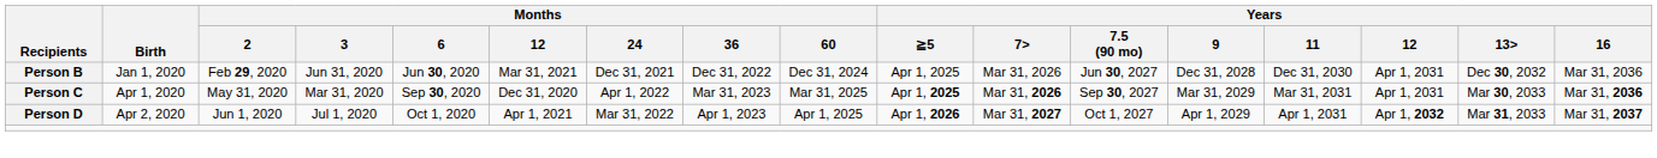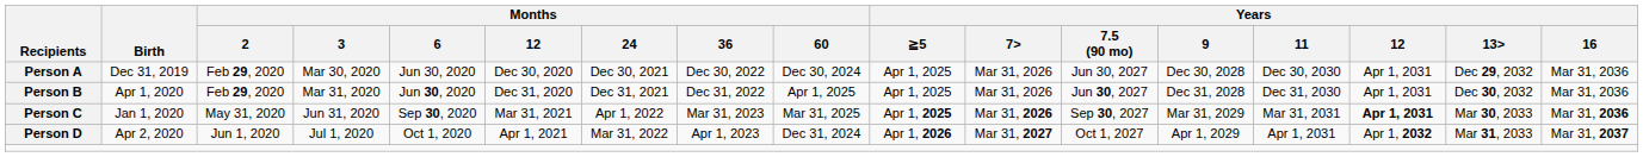+ row: Person A | Dec 31, 2019 | Feb 29, 2020 | Mar 30, 2020 | Jun 30, 2020 | Dec 30, 2020 | Dec 30, 2021 | Dec 30, 2022 | Dec 30, 2024 | Apr 1, 2025 | Mar 31, 2026 | Jun 30, 2027 | Dec 30, 2028 | Dec 30, 2030 | Apr 1, 2031 | Dec 29, 2032 | Mar 31, 2036
Person B | Birth: Jan 1, 2020 -> Apr 1, 2020
Person B | Months / 3: Jun 31, 2020 -> Mar 31, 2020
Person B | Months / 12: Mar 31, 2021 -> Dec 31, 2020
Person B | Months / 60: Dec 31, 2024 -> Apr 1, 2025
Person C | Birth: Apr 1, 2020 -> Jan 1, 2020
Person C | Months / 3: Mar 31, 2020 -> Jun 31, 2020
Person C | Months / 12: Dec 31, 2020 -> Mar 31, 2021
Person C | Years / 12: normal -> bold
Person D | Months / 60: Apr 1, 2025 -> Dec 31, 2024
